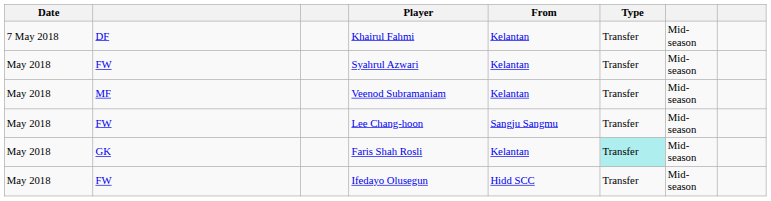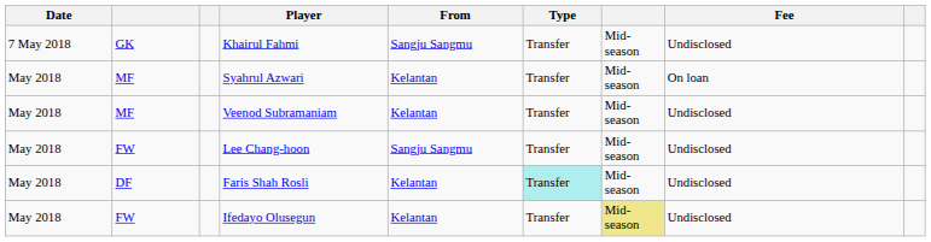+ column: Fee | Undisclosed | On loan | Undisclosed | Undisclosed | Undisclosed | Undisclosed
Khairul Fahmi | column 2: DF -> GK
Khairul Fahmi | From: Kelantan -> Sangju Sangmu
Syahrul Azwari | column 2: FW -> MF
Faris Shah Rosli | column 2: GK -> DF
Ifedayo Olusegun | From: Hidd SCC -> Kelantan
Ifedayo Olusegun | column 7: no background -> khaki background
